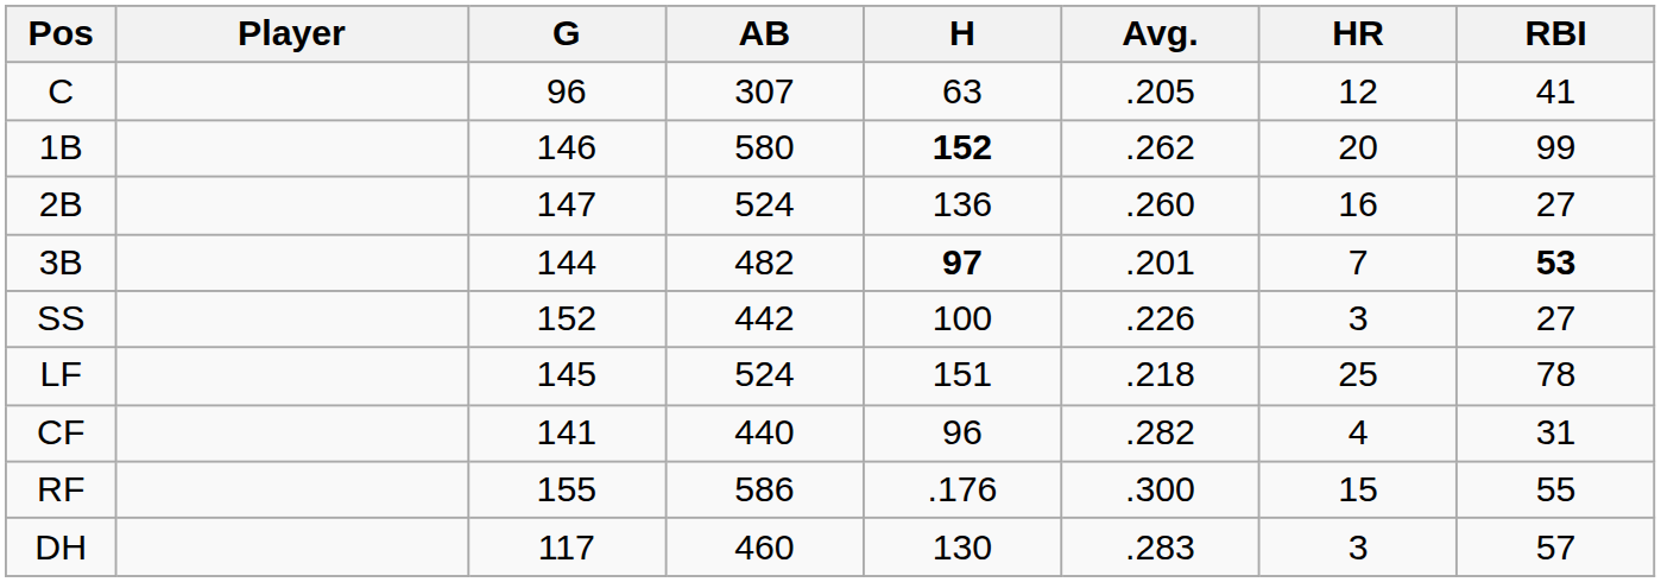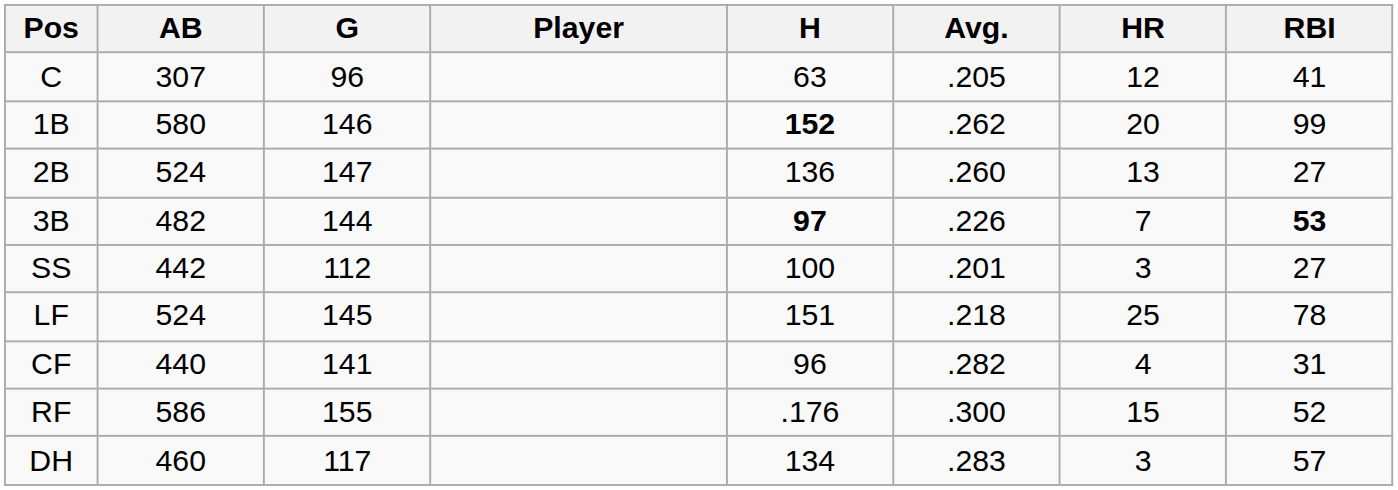columns swapped: Player <-> AB
2B | HR: 16 -> 13
3B | Avg.: .201 -> .226
SS | G: 152 -> 112
SS | Avg.: .226 -> .201
RF | RBI: 55 -> 52
DH | H: 130 -> 134
